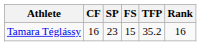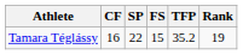Tamara Téglássy | SP: 23 -> 22
Tamara Téglássy | Rank: 16 -> 19
